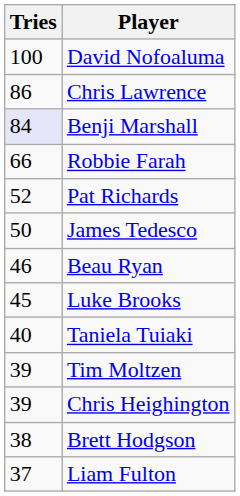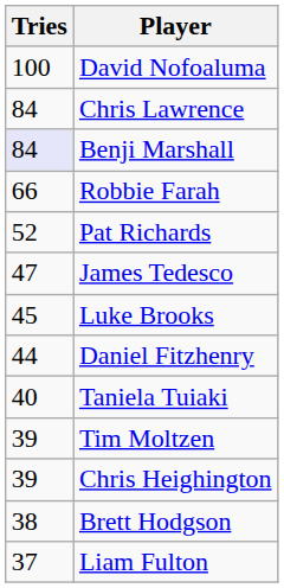Chris Lawrence | Tries: 86 -> 84
James Tedesco | Tries: 50 -> 47
- row: 46 | Beau Ryan
+ row: 44 | Daniel Fitzhenry
